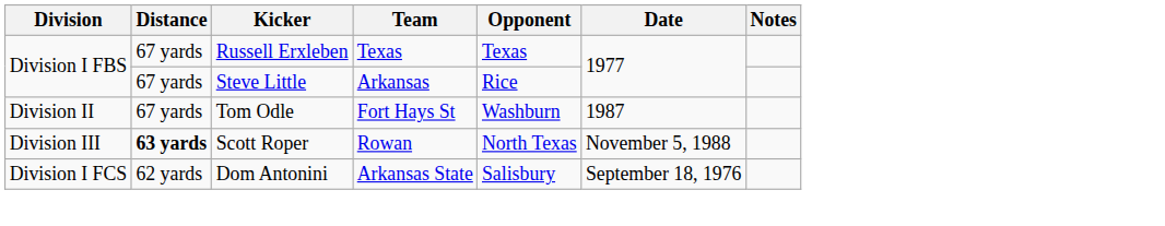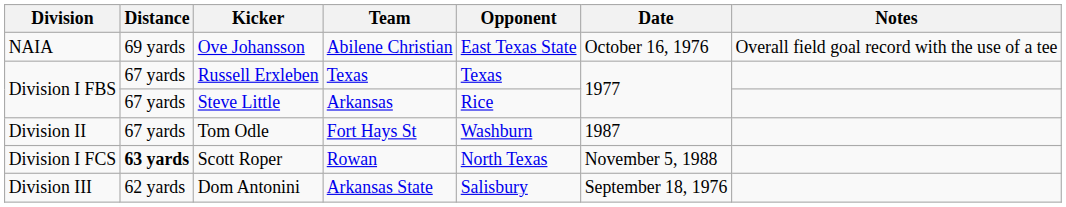+ row: NAIA | 69 yards | Ove Johansson | Abilene Christian | East Texas State | October 16, 1976 | Overall field goal record with the use of a tee
Scott Roper | Division: Division III -> Division I FCS
Dom Antonini | Division: Division I FCS -> Division III
